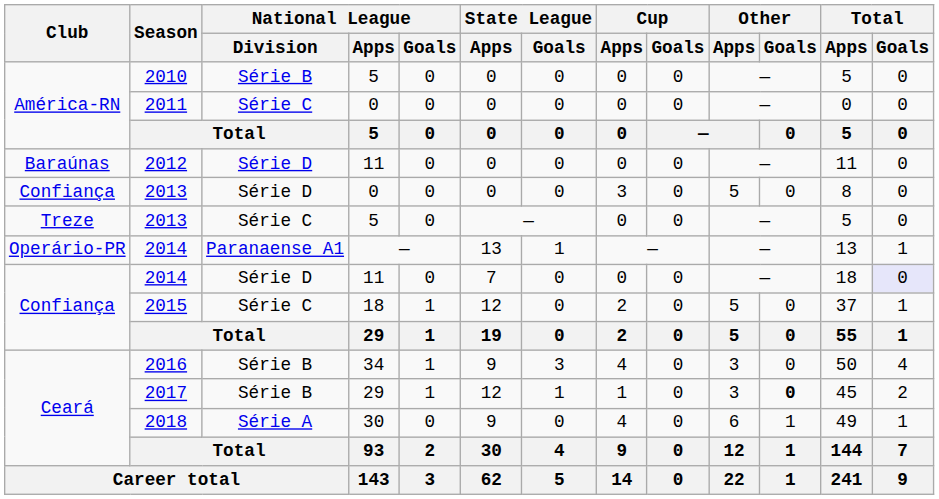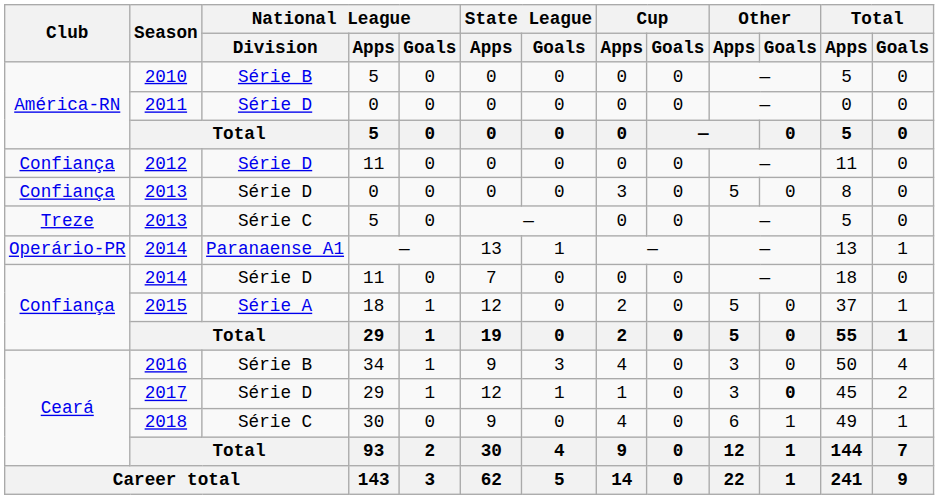2011 | National League / Division: Série C -> Série D
2012 | Club: Baraúnas -> Confiança
2014 / 11 | Total / Goals: lavender background -> no background
2015 | National League / Division: Série C -> Série A
2017 | National League / Division: Série B -> Série D
2018 | National League / Division: Série A -> Série C
